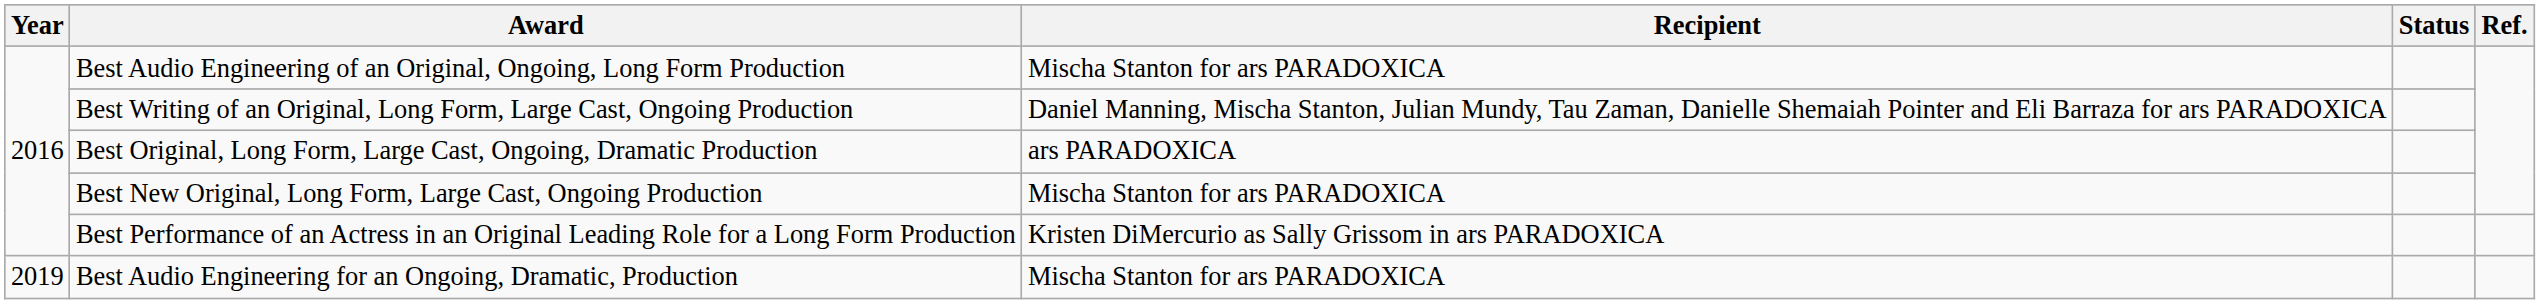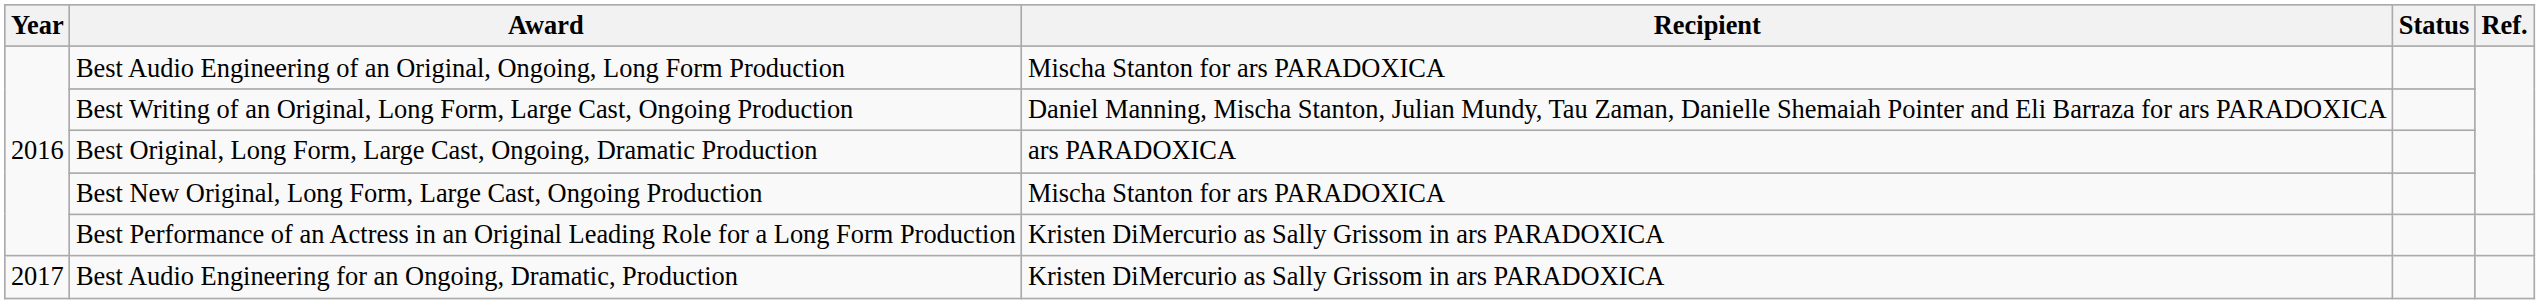Best Audio Engineering for an Ongoing, Dramatic, Production | Year: 2019 -> 2017
Best Audio Engineering for an Ongoing, Dramatic, Production | Recipient: Mischa Stanton for ars PARADOXICA -> Kristen DiMercurio as Sally Grissom in ars PARADOXICA
